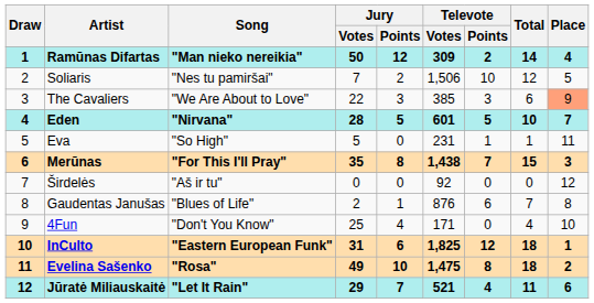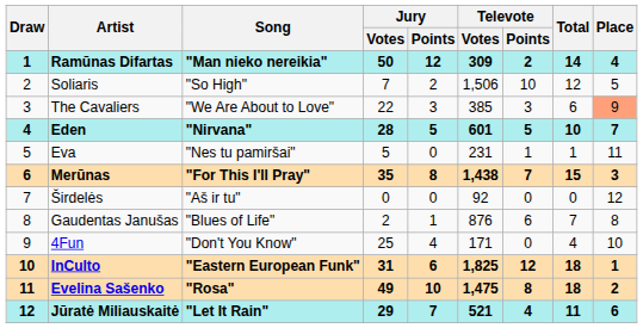Soliaris | Song: "Nes tu pamiršai" -> "So High"
Eva | Song: "So High" -> "Nes tu pamiršai"
